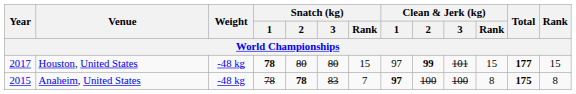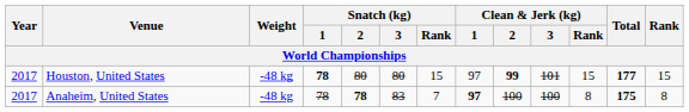Anaheim, United States | Year: 2015 -> 2017
